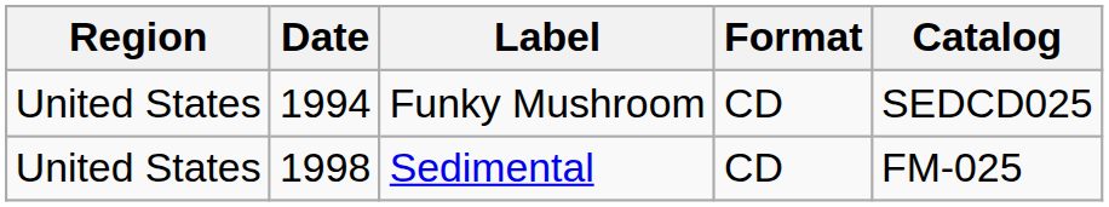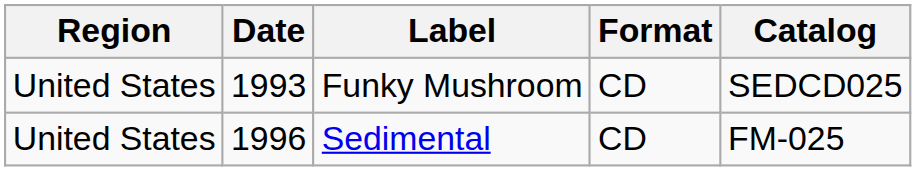Funky Mushroom | Date: 1994 -> 1993
Sedimental | Date: 1998 -> 1996
